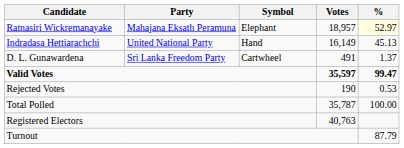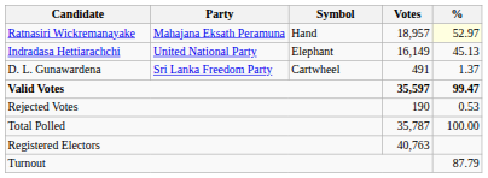Ratnasiri Wickremanayake | Symbol: Elephant -> Hand
Indradasa Hettiarachchi | Symbol: Hand -> Elephant
